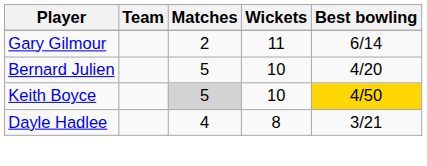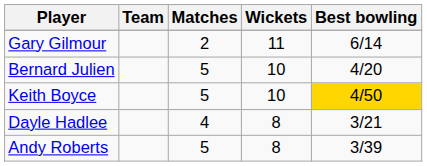Keith Boyce | Matches: lightgrey background -> no background
+ row: Andy Roberts | 5 | 8 | 3/39
